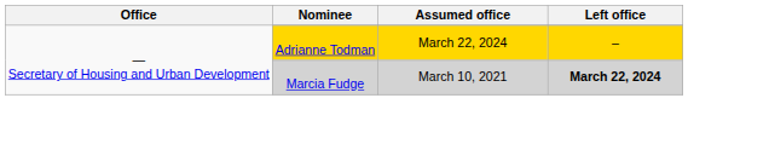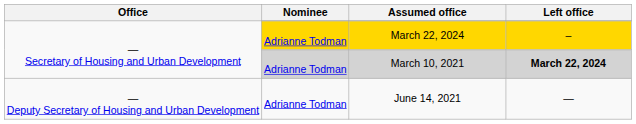March 10, 2021 | Nominee: Marcia Fudge -> Adrianne Todman
+ row: — Deputy Secretary of Housing and Urban Development | Adrianne Todman | June 14, 2021 | —
